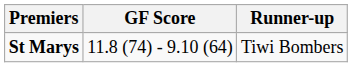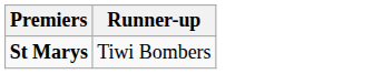- column: GF Score | 11.8 (74) - 9.10 (64)
